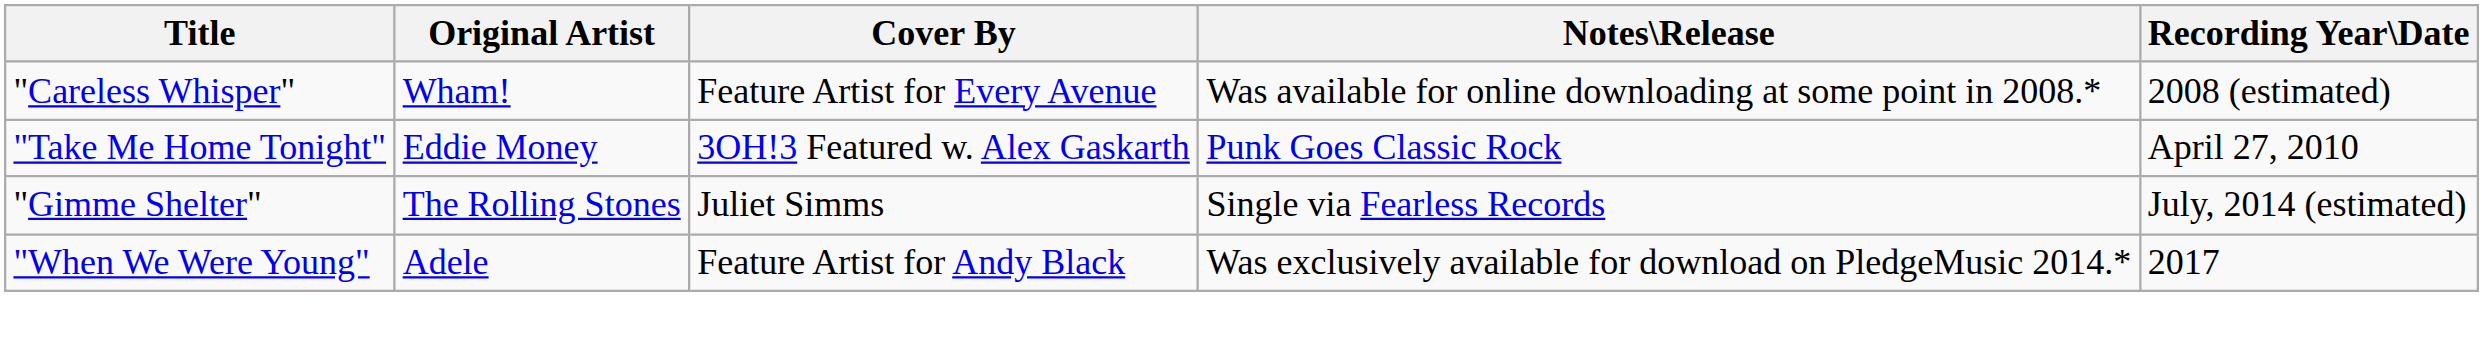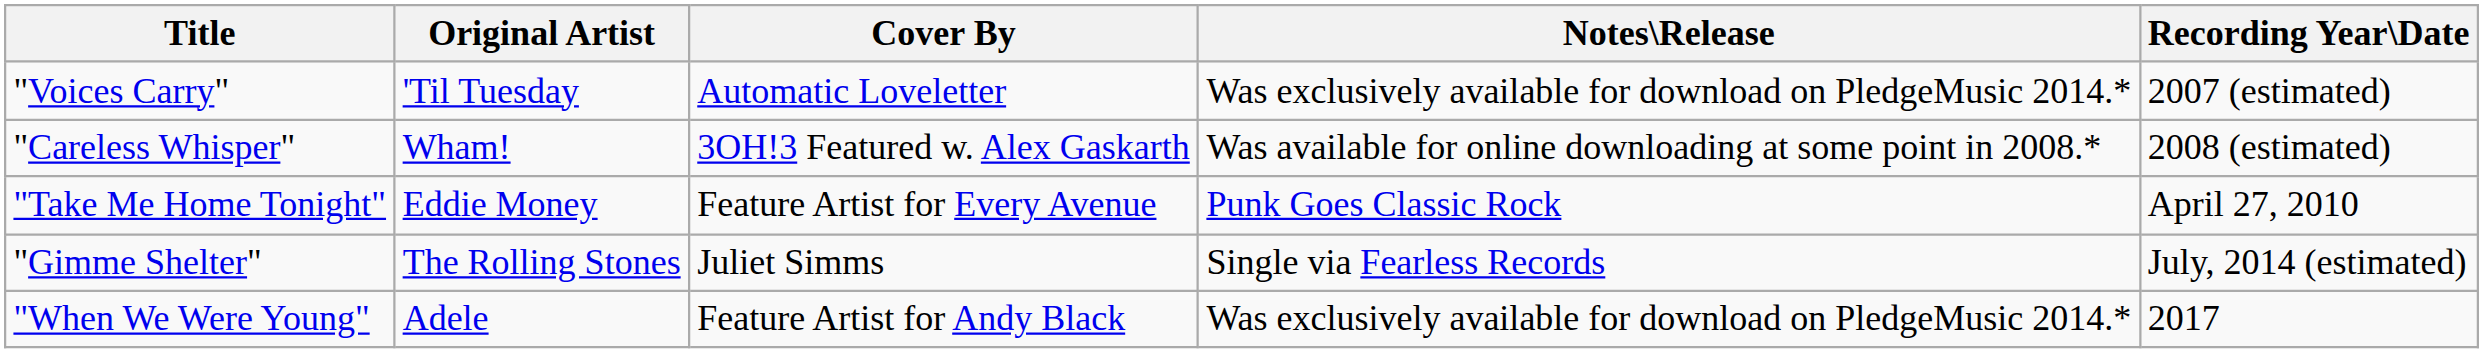+ row: "Voices Carry" | 'Til Tuesday | Automatic Loveletter | Was exclusively available for download on PledgeMusic 2014.* | 2007 (estimated)
"Careless Whisper" | Cover By: Feature Artist for Every Avenue -> 3OH!3 Featured w. Alex Gaskarth
"Take Me Home Tonight" | Cover By: 3OH!3 Featured w. Alex Gaskarth -> Feature Artist for Every Avenue
